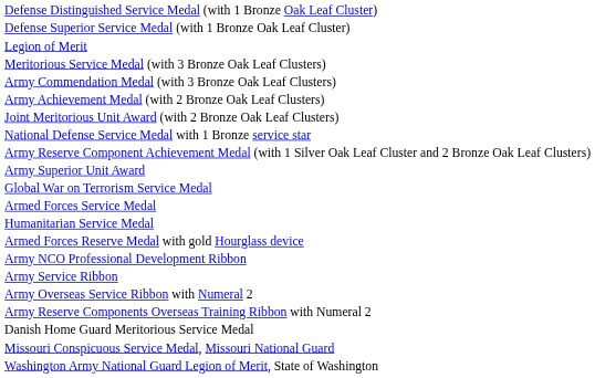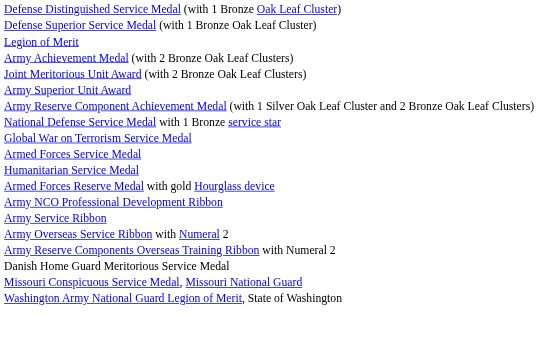- row: Meritorious Service Medal (with 3 Bronze Oak Leaf Clusters)
- row: Army Commendation Medal (with 3 Bronze Oak Leaf Clusters)
rows swapped: Army Superior Unit Award <-> National Defense Service Medal with 1 Bronze service star
